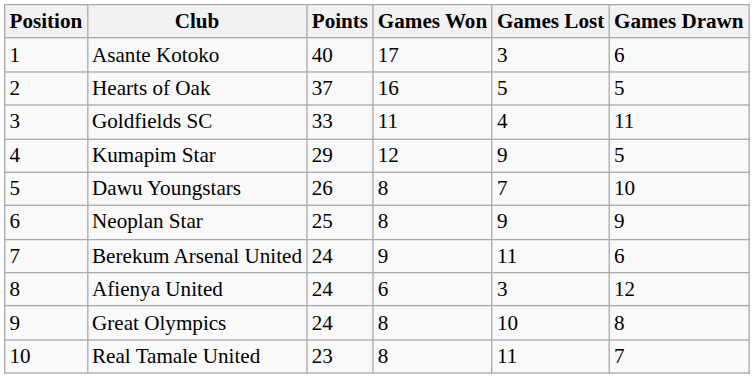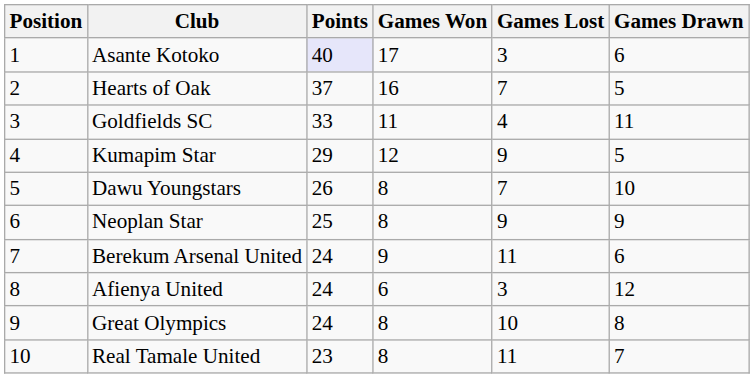Asante Kotoko | Points: no background -> lavender background
Hearts of Oak | Games Lost: 5 -> 7
